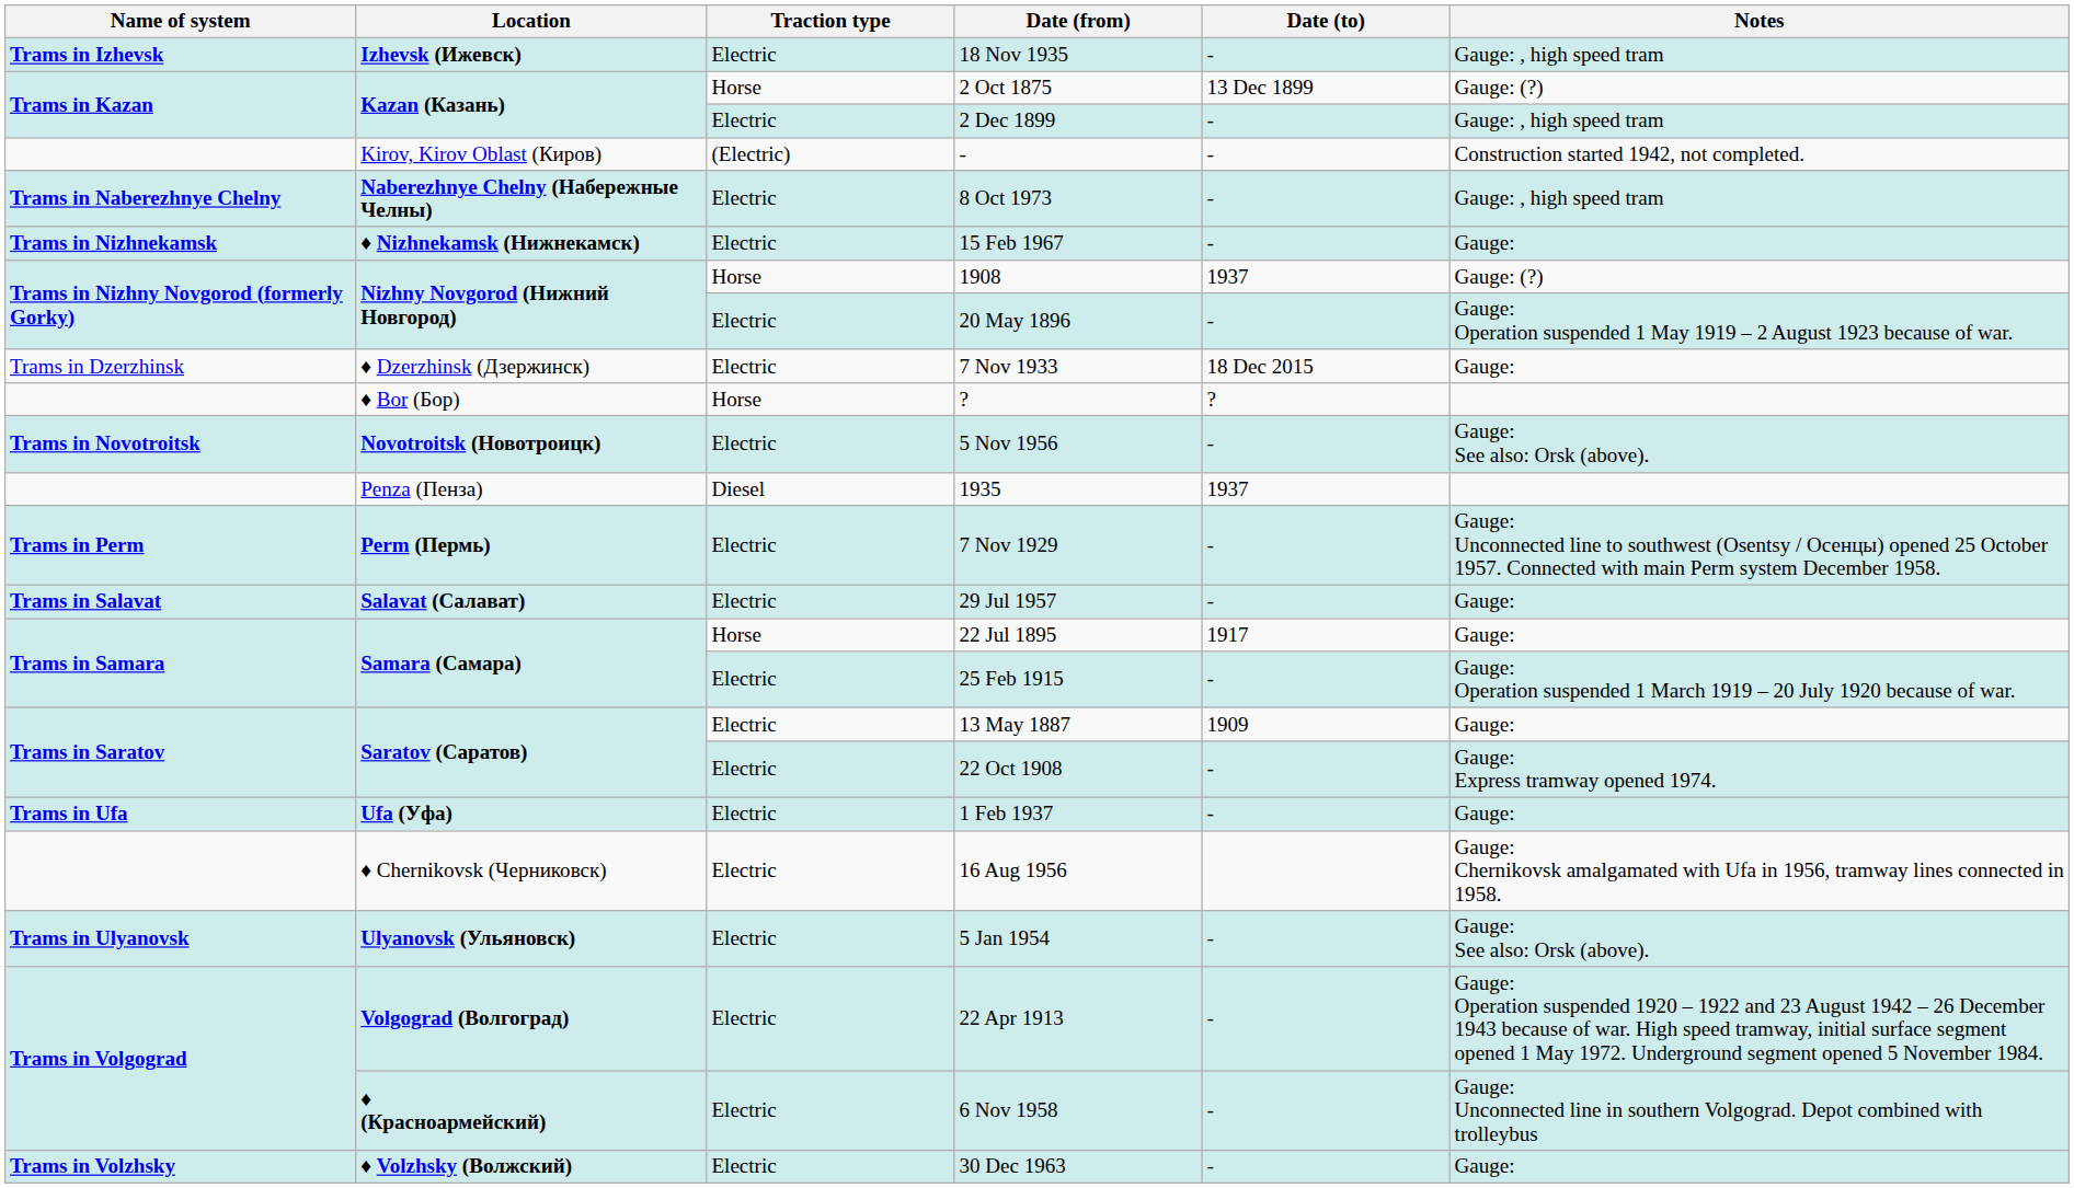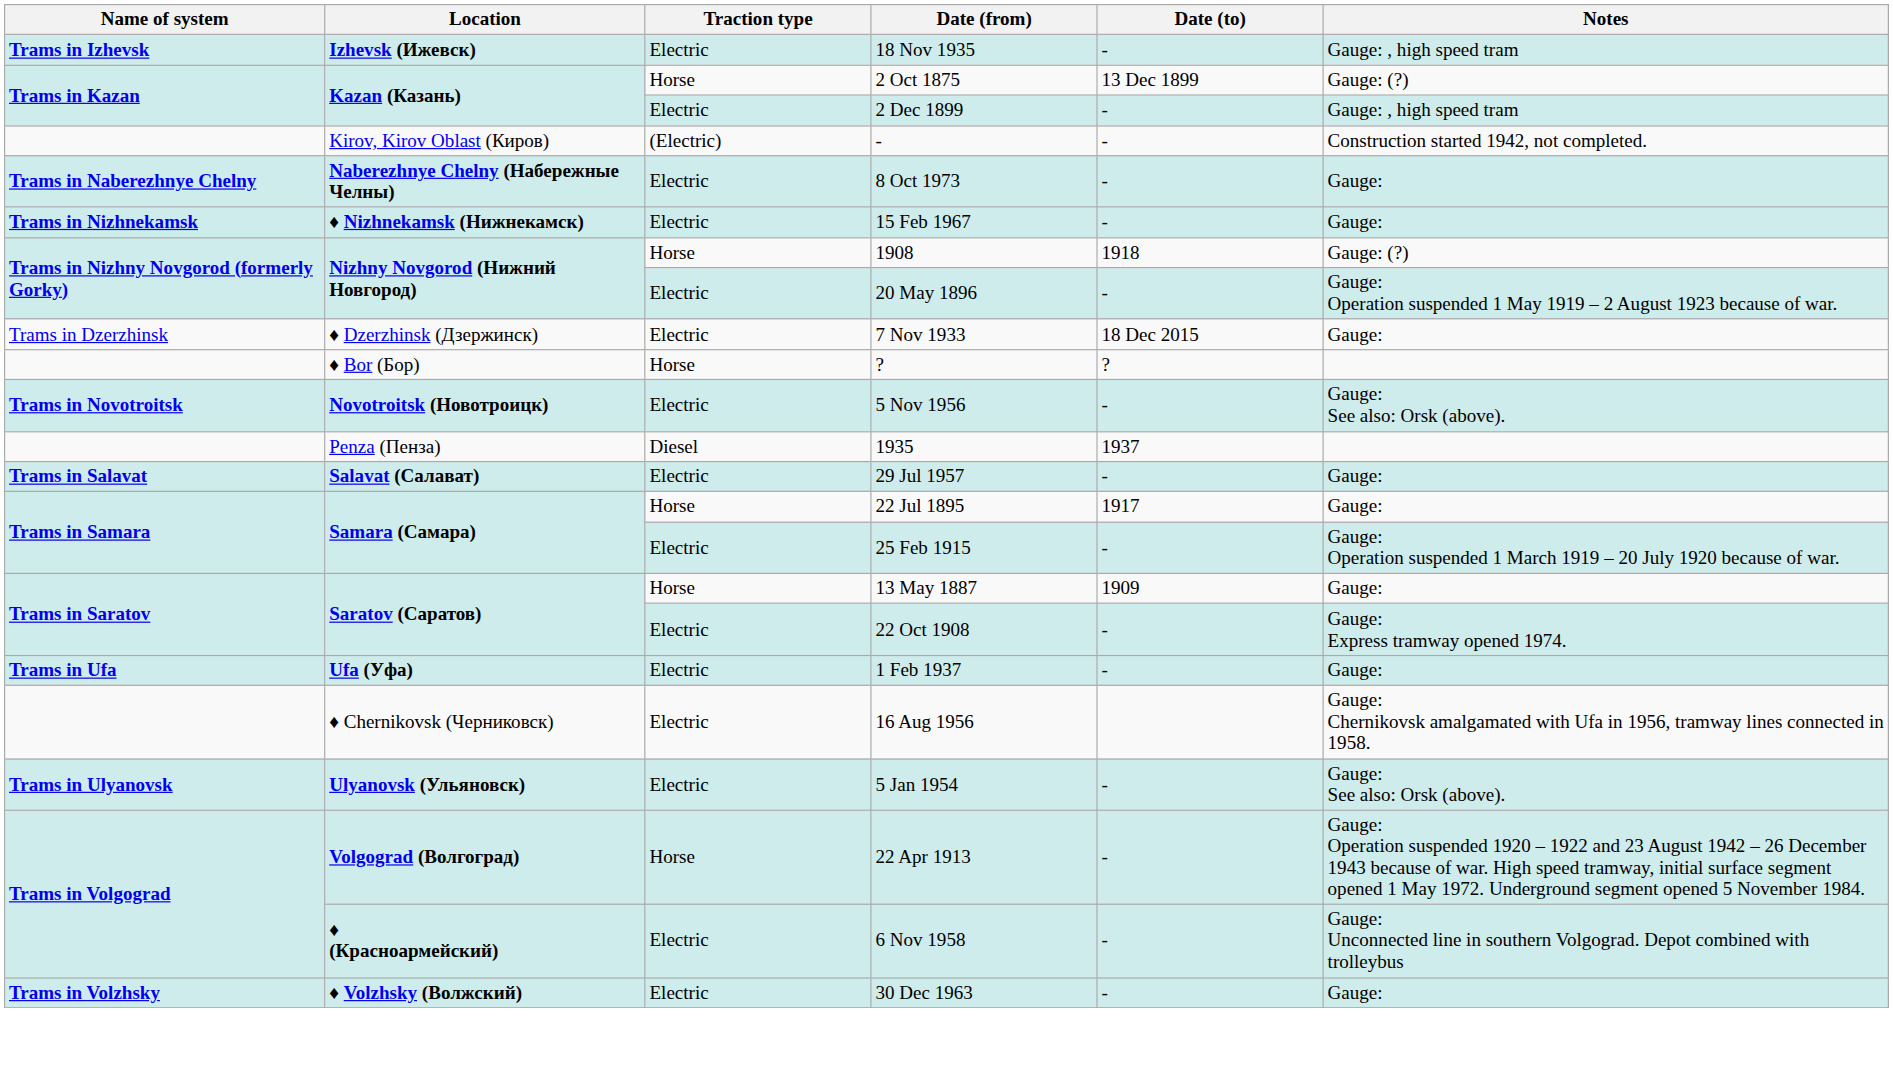8 Oct 1973 | Notes: Gauge: , high speed tram -> Gauge:
1908 | Date (to): 1937 -> 1918
- row: Trams in Perm | Perm (Пермь) | Electric | 7 Nov 1929 | - | Gauge: Unconnected line to southwest (Osentsy / Oсенцы) opened 25 October 1957. Connected with main Perm system December 1958.
13 May 1887 | Traction type: Electric -> Horse
22 Apr 1913 | Traction type: Electric -> Horse
